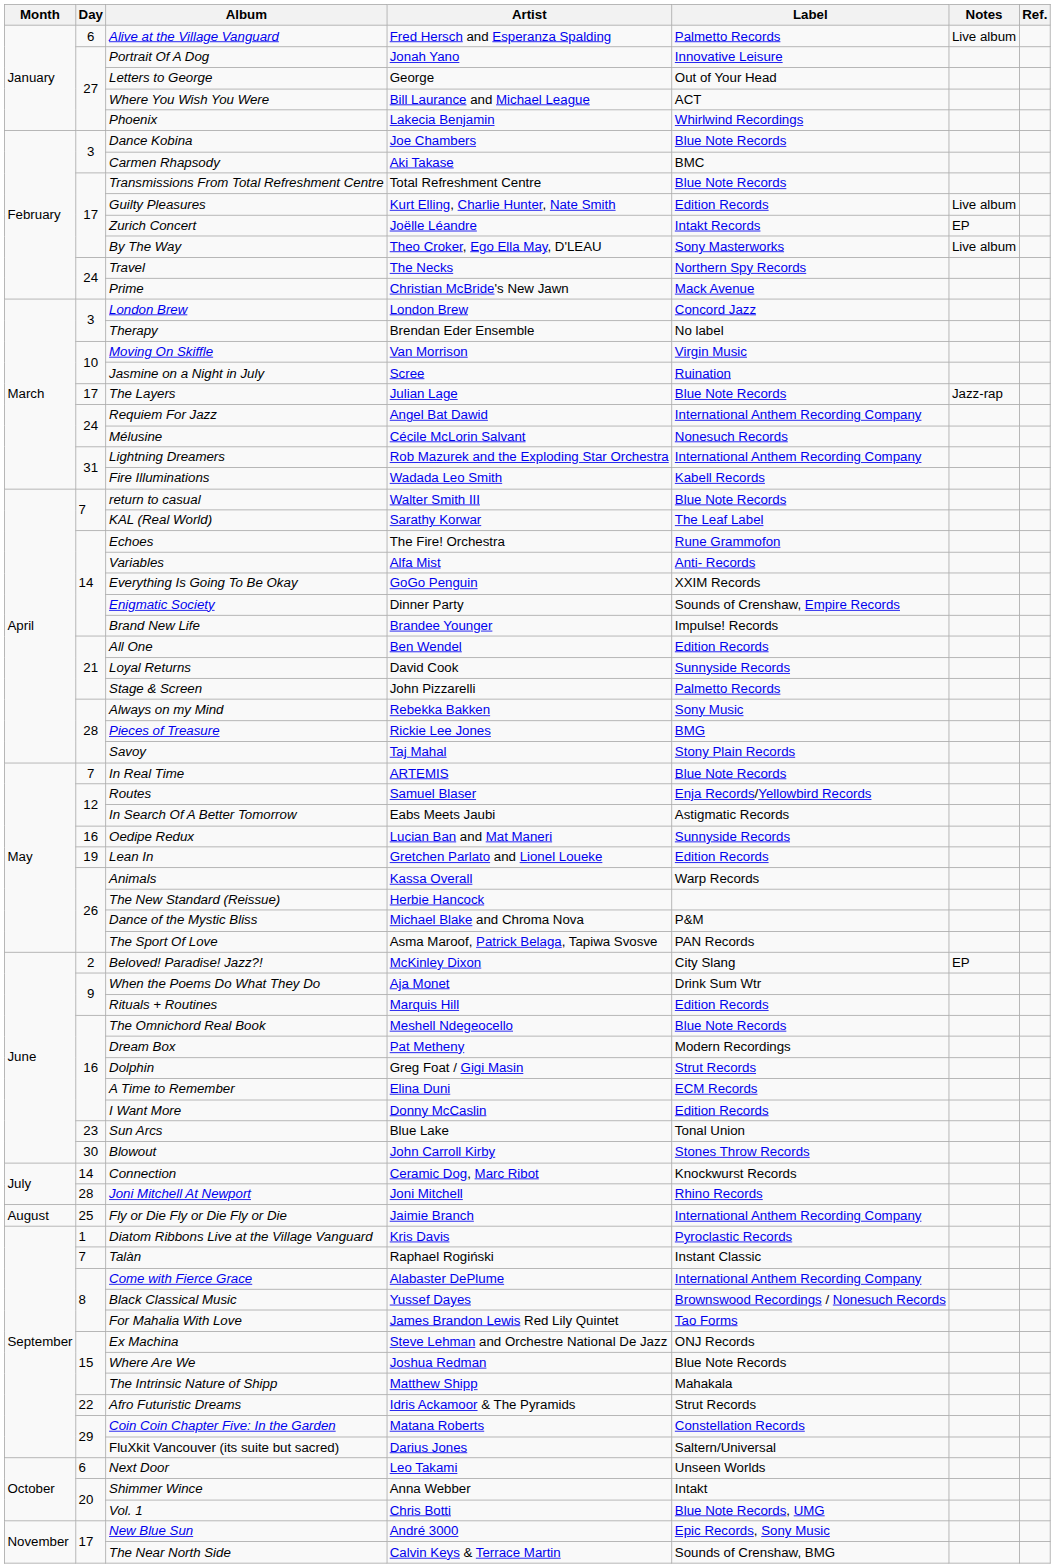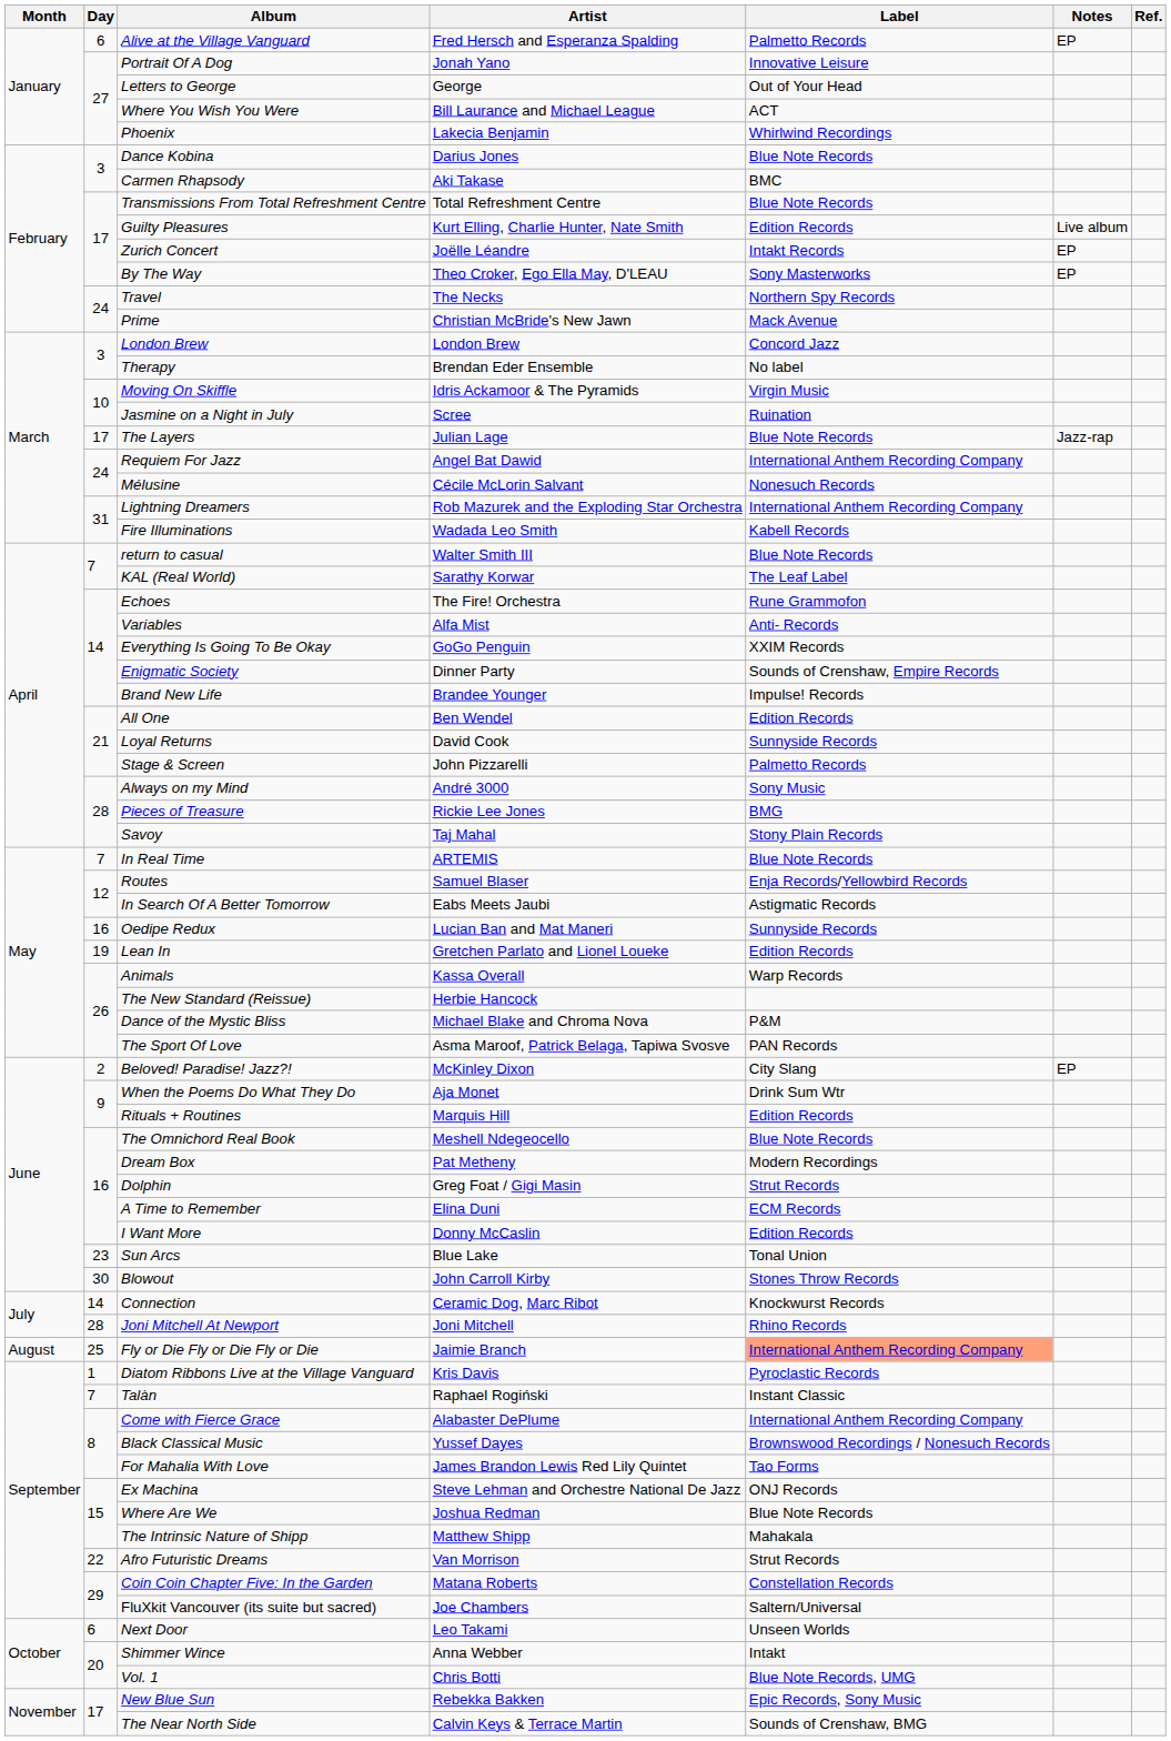Alive at the Village Vanguard | Notes: Live album -> EP
Dance Kobina | Artist: Joe Chambers -> Darius Jones
By The Way | Notes: Live album -> EP
Moving On Skiffle | Artist: Van Morrison -> Idris Ackamoor & The Pyramids
Always on my Mind | Artist: Rebekka Bakken -> André 3000
Fly or Die Fly or Die Fly or Die | Label: no background -> lightsalmon background
Afro Futuristic Dreams | Artist: Idris Ackamoor & The Pyramids -> Van Morrison
FluXkit Vancouver (its suite but sacred) | Artist: Darius Jones -> Joe Chambers
New Blue Sun | Artist: André 3000 -> Rebekka Bakken
